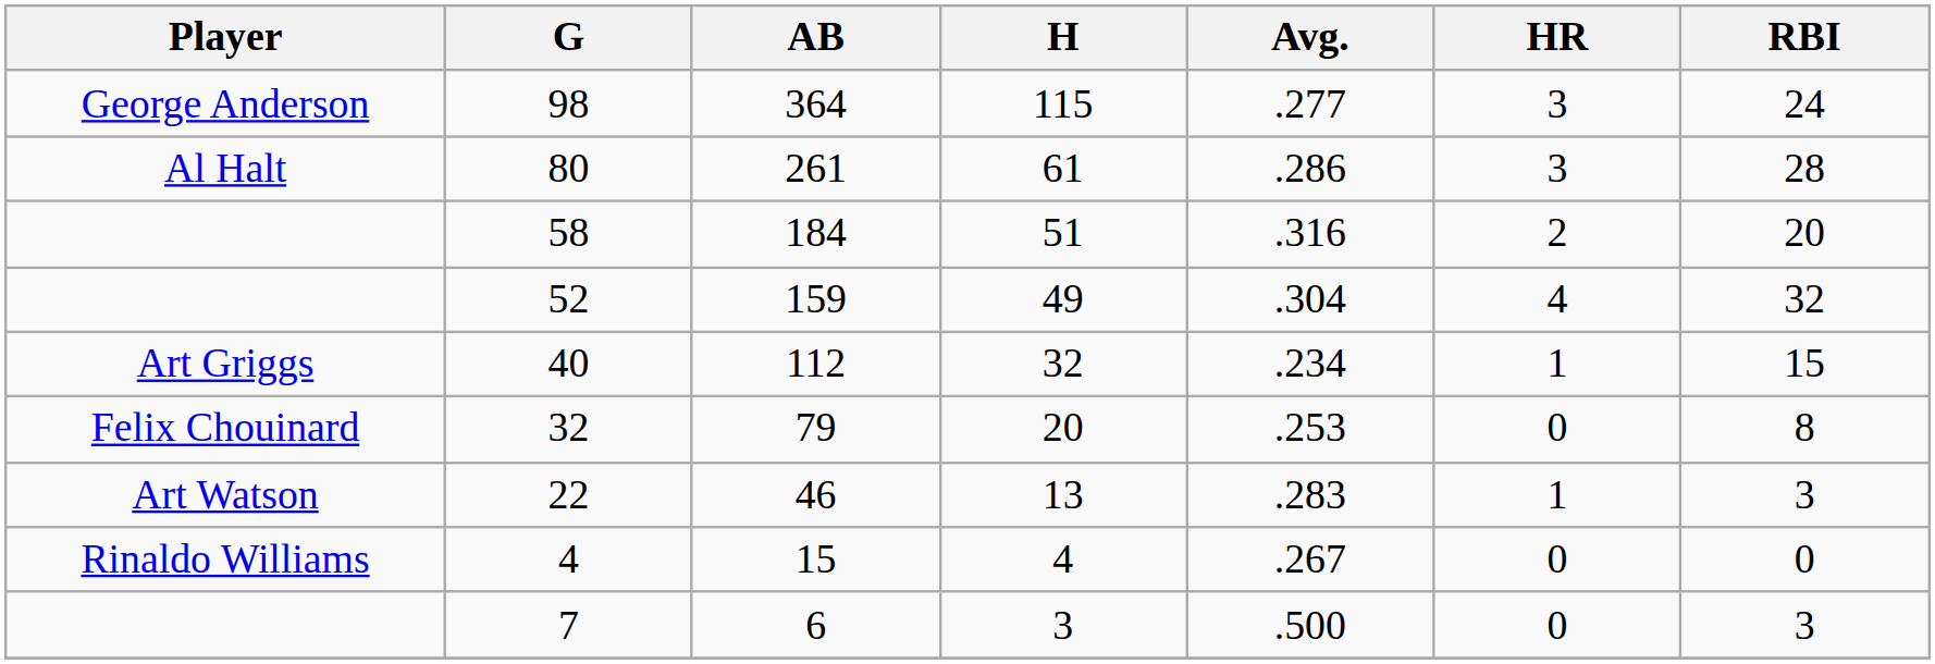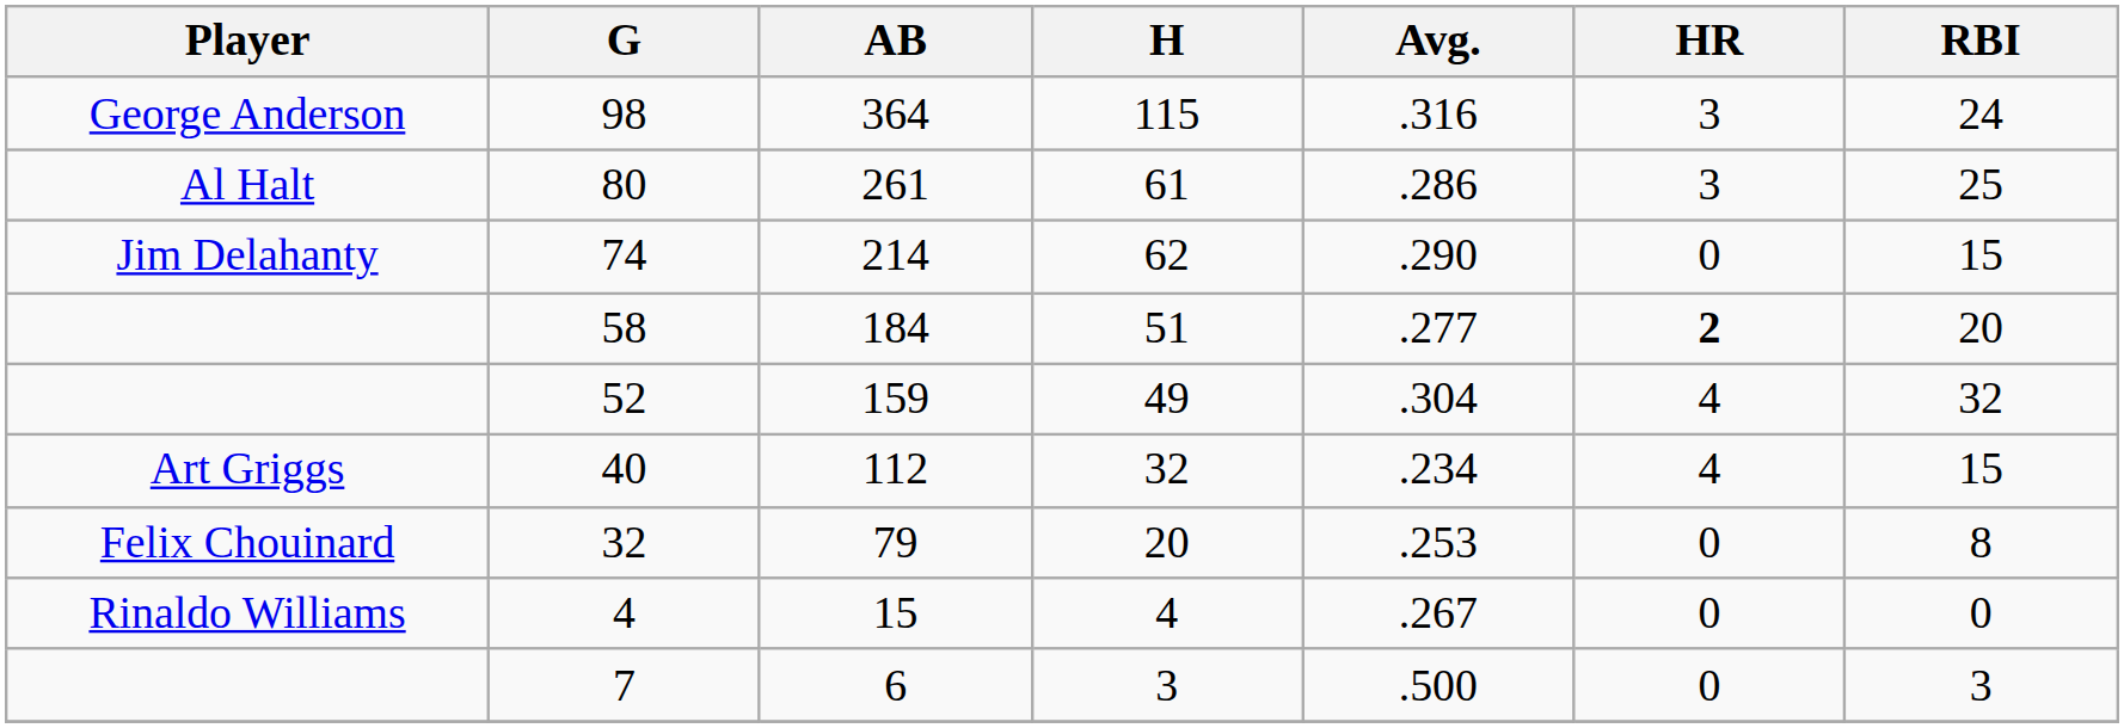98 | Avg.: .277 -> .316
80 | RBI: 28 -> 25
+ row: Jim Delahanty | 74 | 214 | 62 | .290 | 0 | 15
58 | Avg.: .316 -> .277
58 | HR: normal -> bold
40 | HR: 1 -> 4
- row: Art Watson | 22 | 46 | 13 | .283 | 1 | 3
